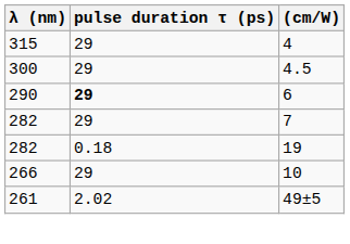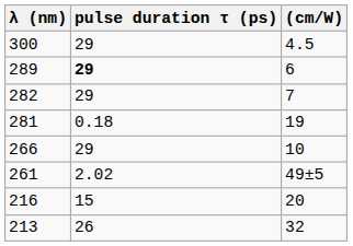- row: 315 | 29 | 4
6 | λ (nm): 290 -> 289
19 | λ (nm): 282 -> 281
+ row: 216 | 15 | 20
+ row: 213 | 26 | 32
